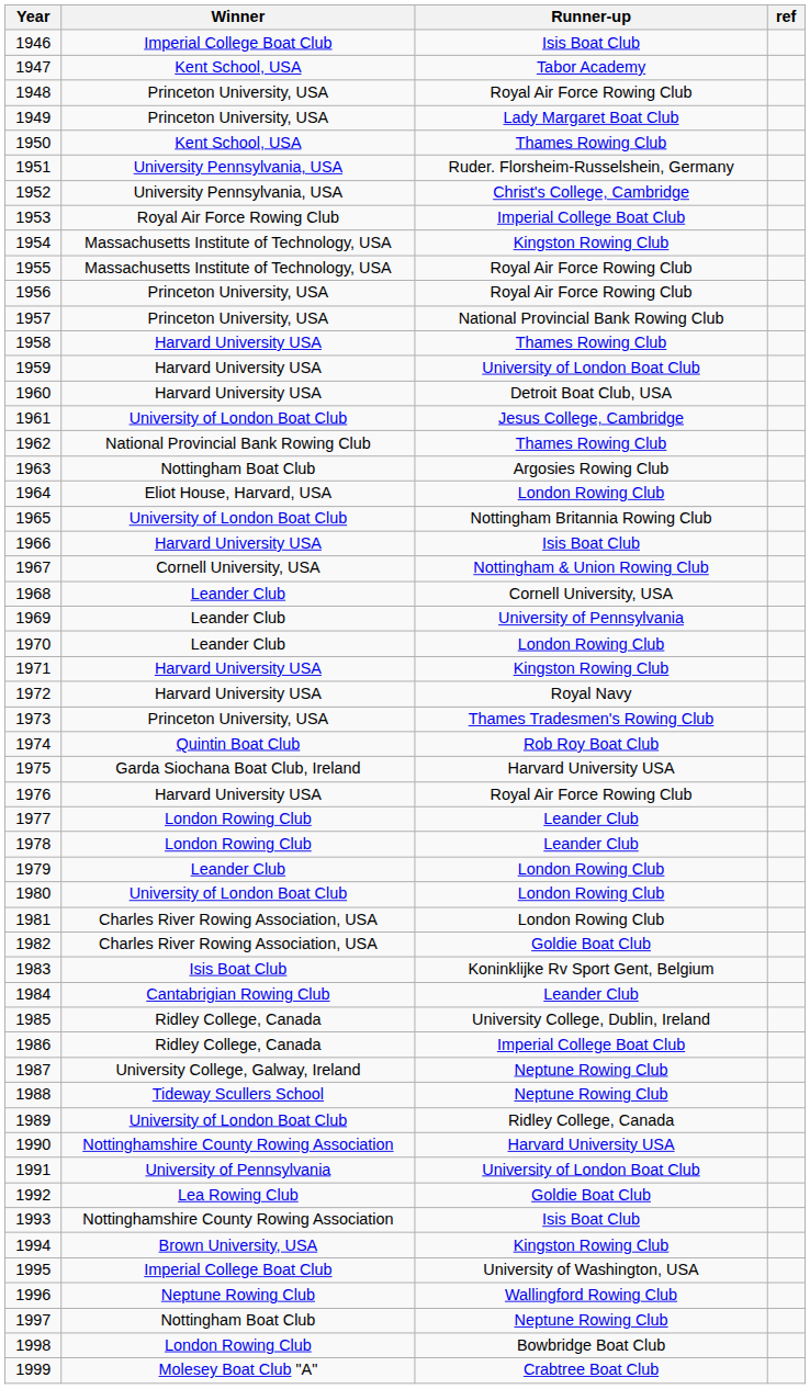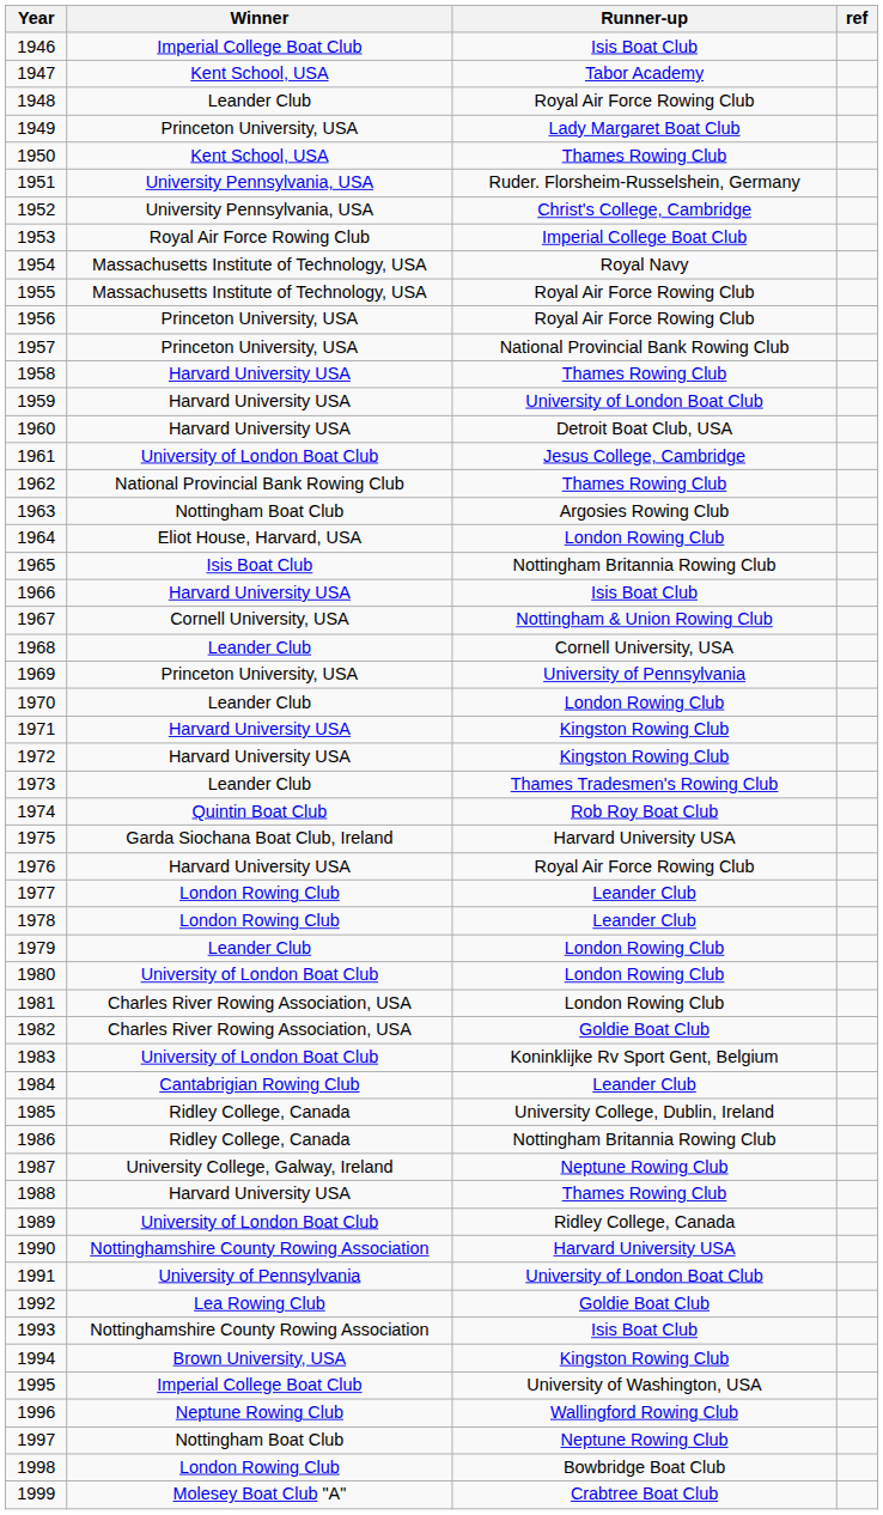1948 | Winner: Princeton University, USA -> Leander Club
1954 | Runner-up: Kingston Rowing Club -> Royal Navy
1965 | Winner: University of London Boat Club -> Isis Boat Club
1969 | Winner: Leander Club -> Princeton University, USA
1972 | Runner-up: Royal Navy -> Kingston Rowing Club
1973 | Winner: Princeton University, USA -> Leander Club
1983 | Winner: Isis Boat Club -> University of London Boat Club
1986 | Runner-up: Imperial College Boat Club -> Nottingham Britannia Rowing Club
1988 | Winner: Tideway Scullers School -> Harvard University USA
1988 | Runner-up: Neptune Rowing Club -> Thames Rowing Club
